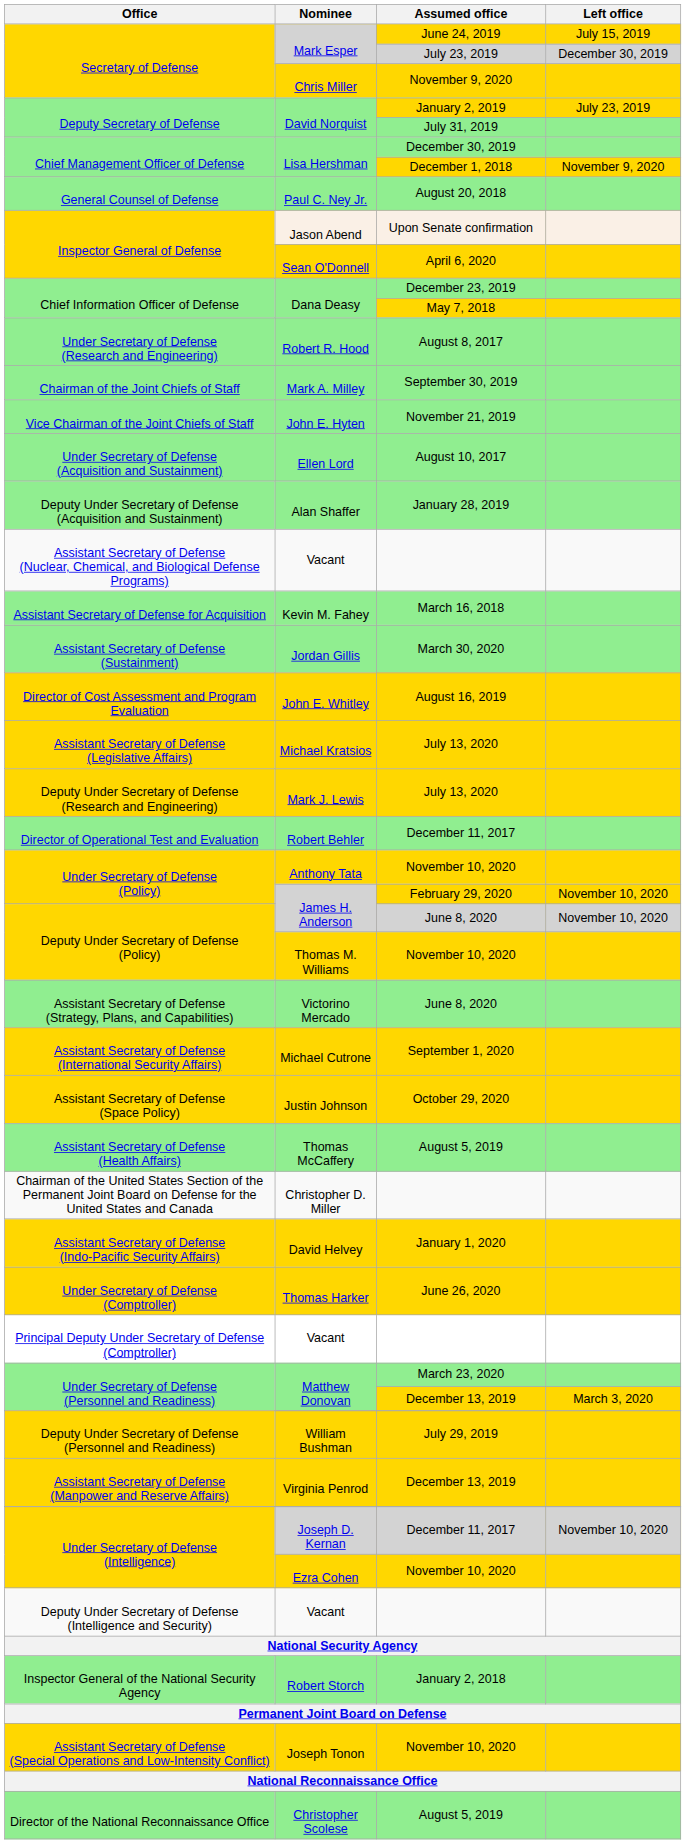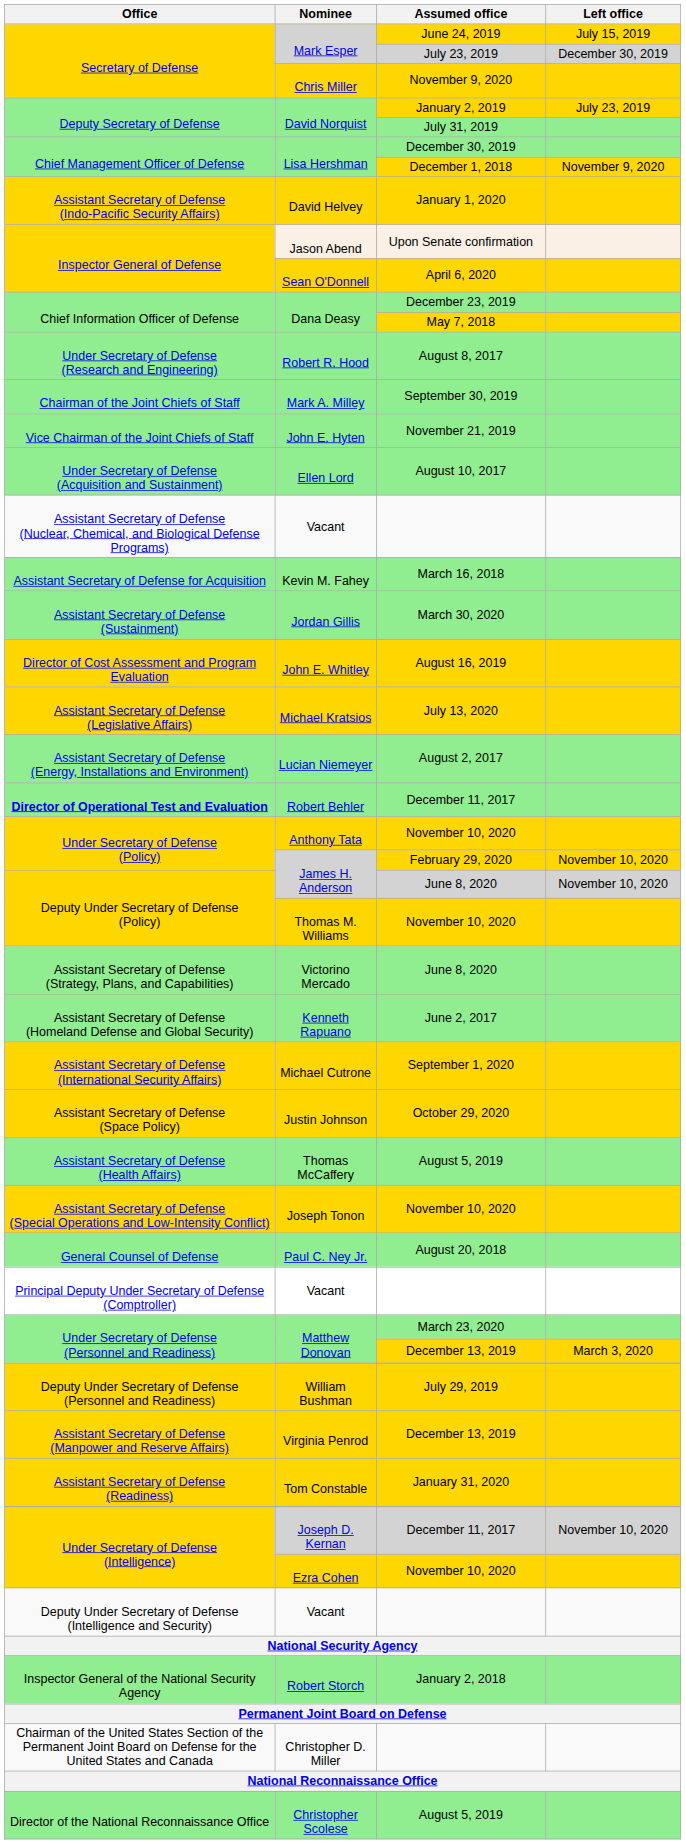rows swapped: Paul C. Ney Jr. <-> David Helvey
- row: Deputy Under Secretary of Defense (Acquisition and Sustainment) | Alan Shaffer | January 28, 2019
- row: Deputy Under Secretary of Defense (Research and Engineering) | Mark J. Lewis | July 13, 2020
+ row: Assistant Secretary of Defense (Energy, Installations and Environment) | Lucian Niemeyer | August 2, 2017
Robert Behler | Office: normal -> bold
+ row: Assistant Secretary of Defense (Homeland Defense and Global Security) | Kenneth Rapuano | June 2, 2017
rows swapped: Joseph Tonon <-> Christopher D. Miller
- row: Under Secretary of Defense (Comptroller) | Thomas Harker | June 26, 2020
+ row: Assistant Secretary of Defense (Readiness) | Tom Constable | January 31, 2020
